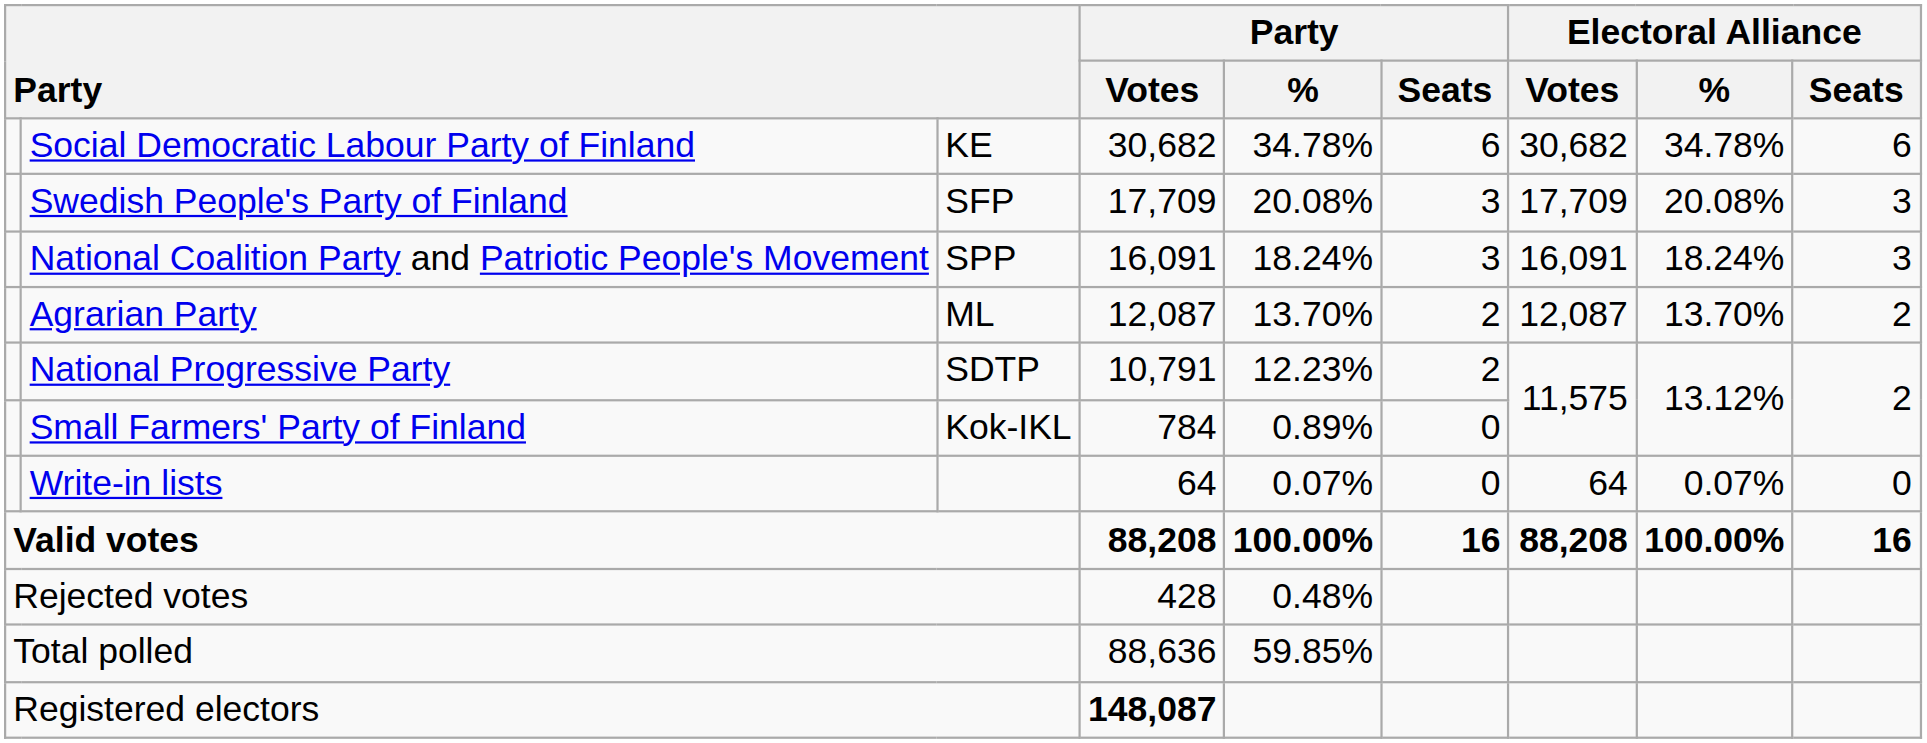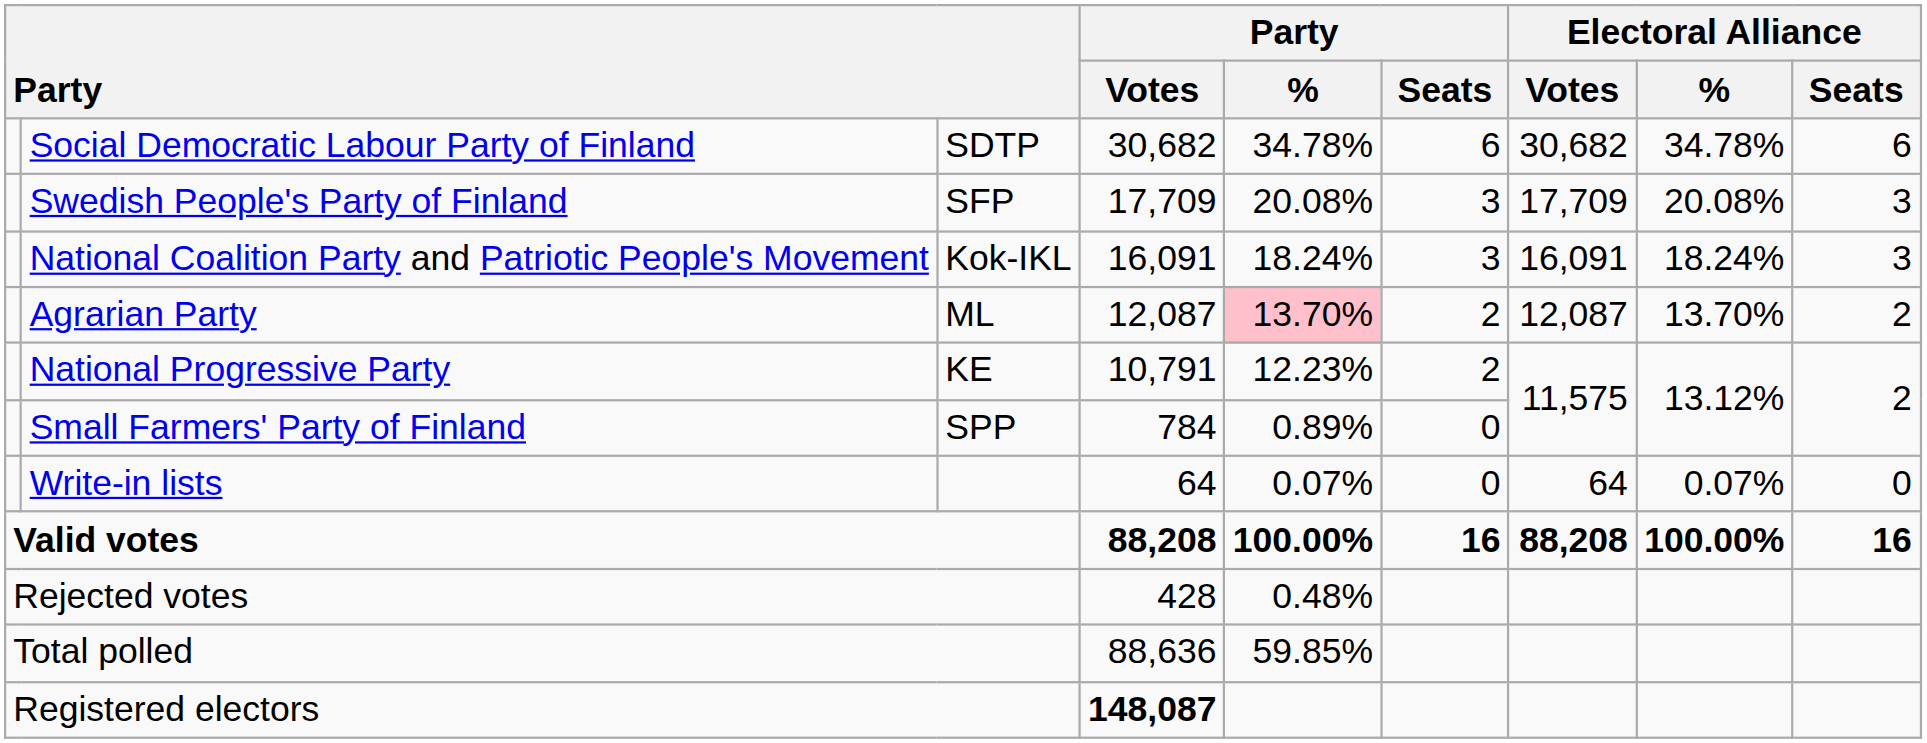Social Democratic Labour Party of Finland | column 3: KE -> SDTP
National Coalition Party and Patriotic People's Movement | column 3: SPP -> Kok-IKL
Agrarian Party | Party / %: no background -> pink background
National Progressive Party | column 3: SDTP -> KE
Small Farmers' Party of Finland | column 3: Kok-IKL -> SPP
